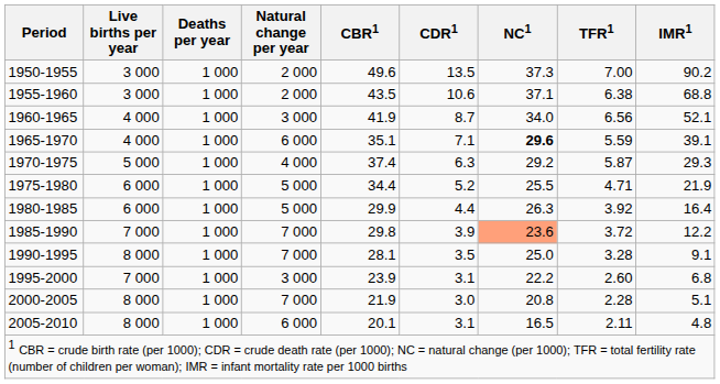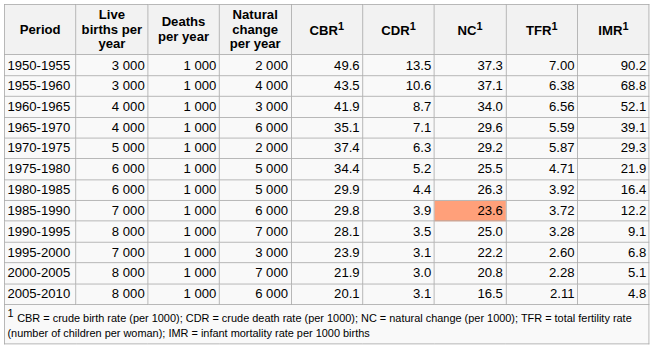1955-1960 | Natural change per year: 2 000 -> 4 000
1965-1970 | NC1: bold -> normal
1970-1975 | Natural change per year: 4 000 -> 2 000
1985-1990 | Natural change per year: 7 000 -> 6 000
